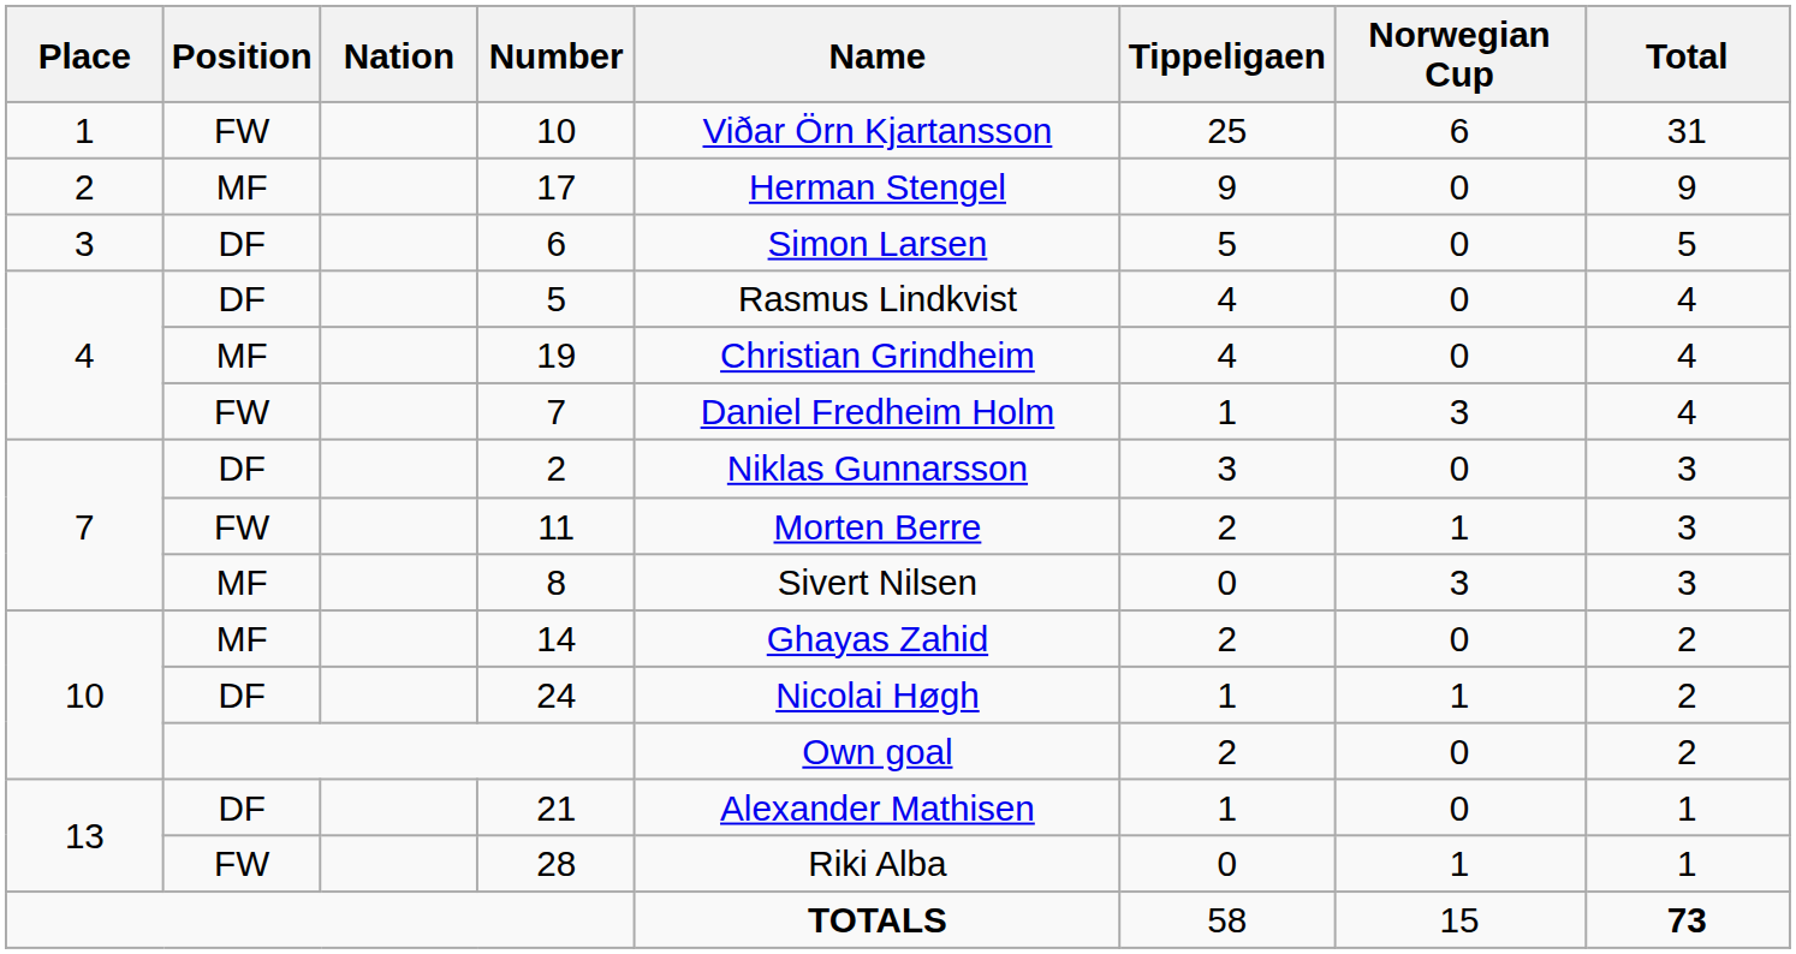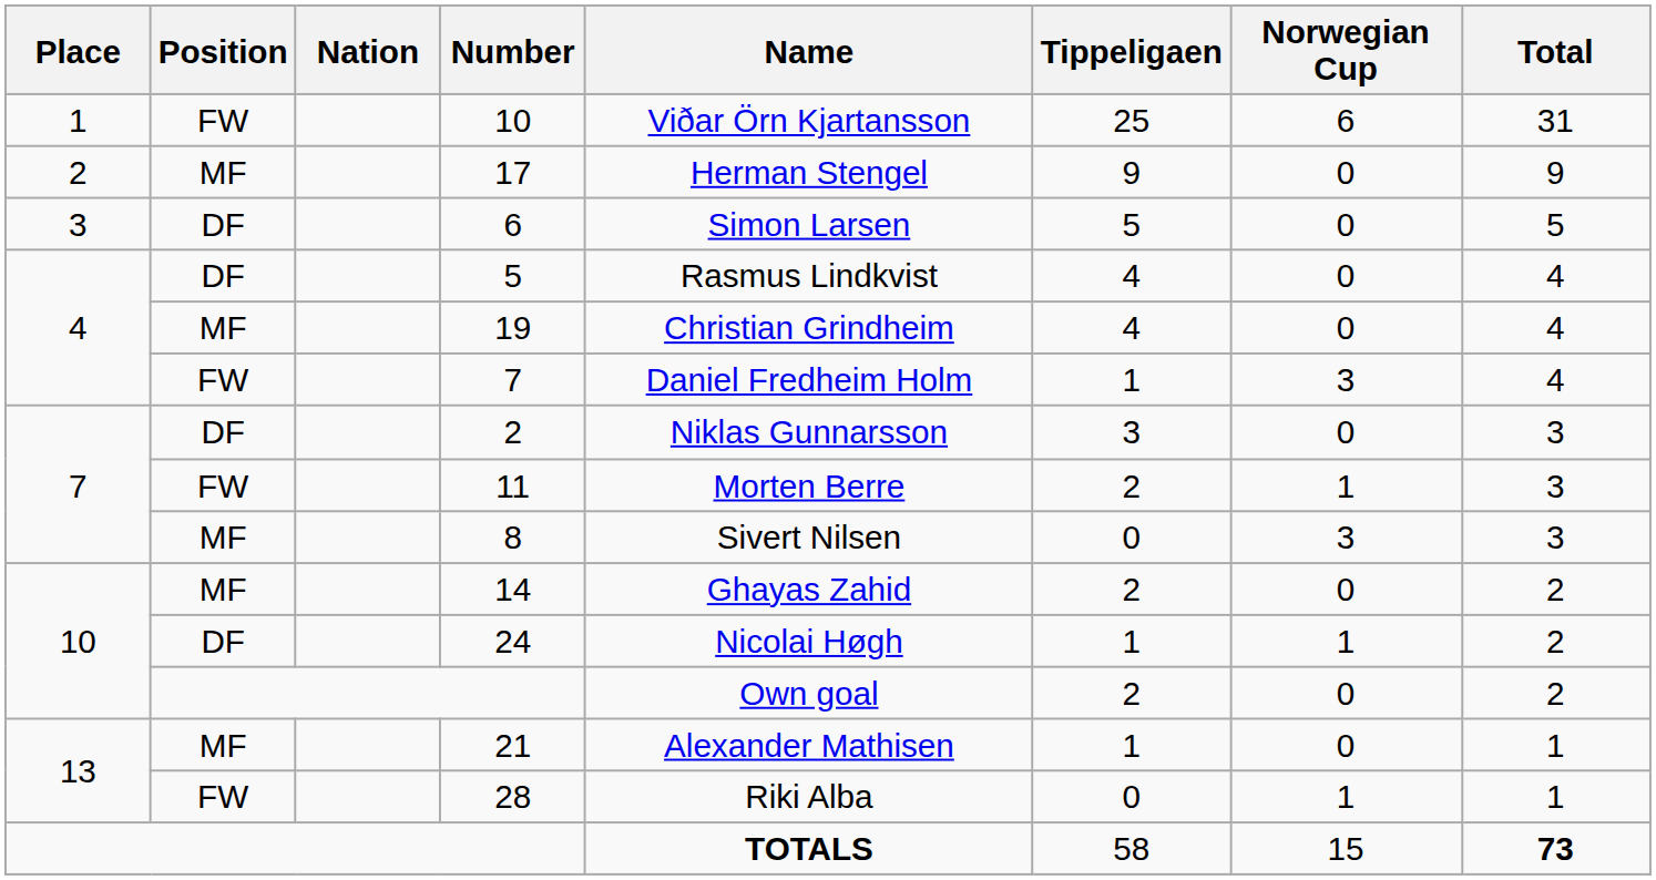21 | Position: DF -> MF
